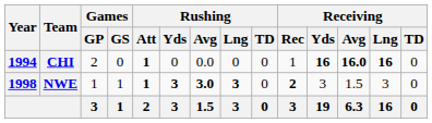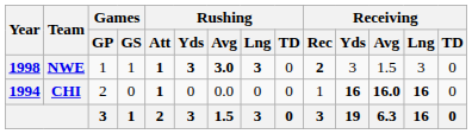rows swapped: CHI <-> NWE
